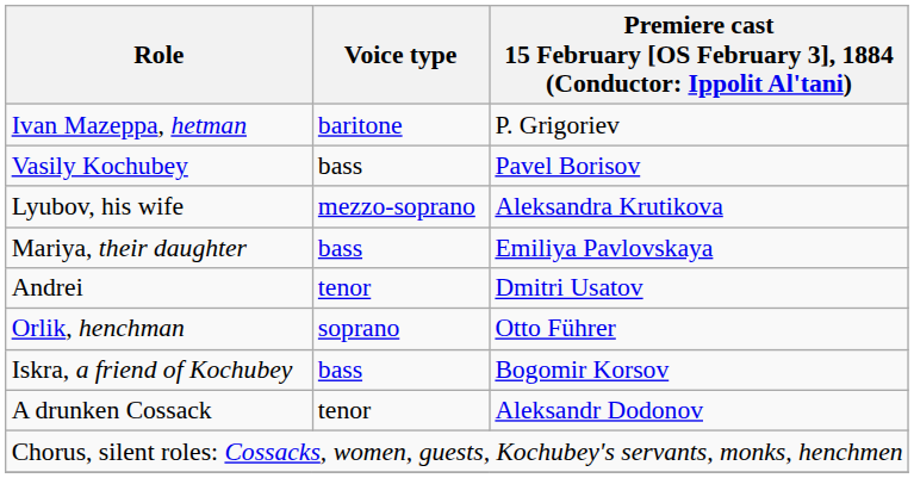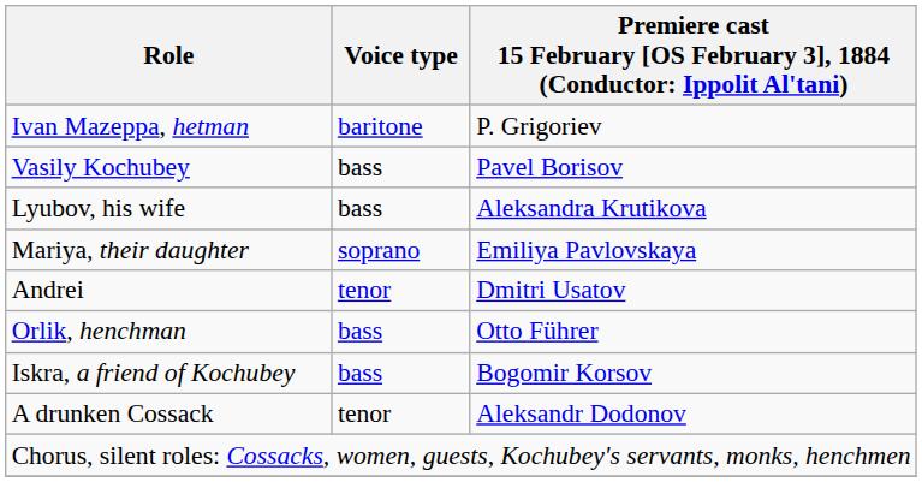Lyubov, his wife | Voice type: mezzo-soprano -> bass
Mariya, their daughter | Voice type: bass -> soprano
Orlik, henchman | Voice type: soprano -> bass
